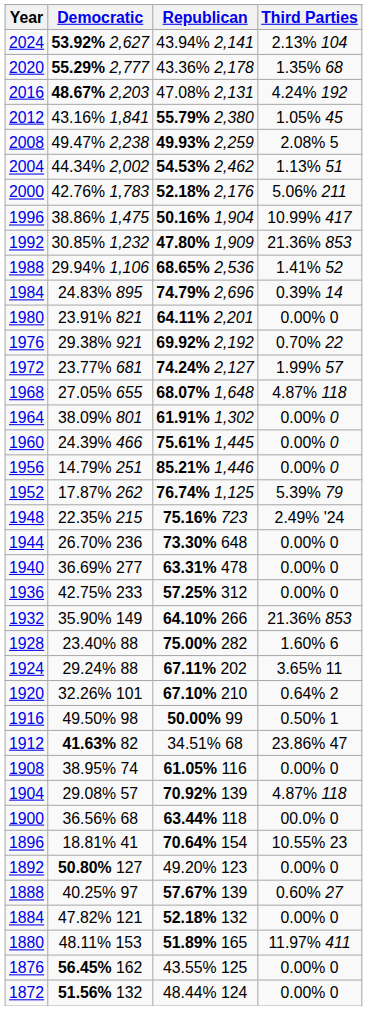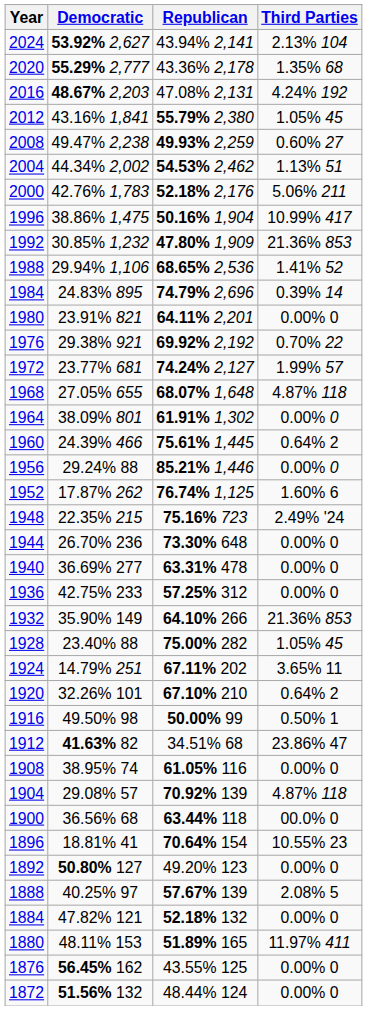2008 | Third Parties: 2.08% 5 -> 0.60% 27
1960 | Third Parties: 0.00% 0 -> 0.64% 2
1956 | Democratic: 14.79% 251 -> 29.24% 88
1952 | Third Parties: 5.39% 79 -> 1.60% 6
1928 | Third Parties: 1.60% 6 -> 1.05% 45
1924 | Democratic: 29.24% 88 -> 14.79% 251
1888 | Third Parties: 0.60% 27 -> 2.08% 5
